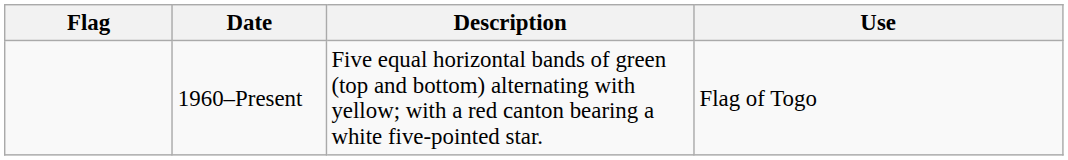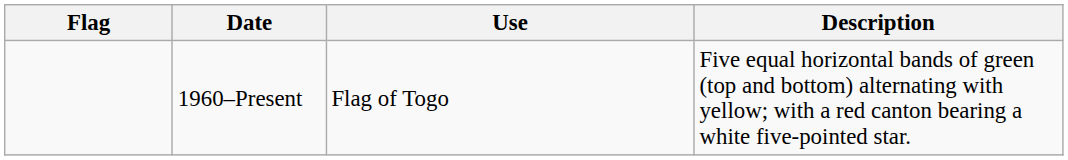columns swapped: Use <-> Description
